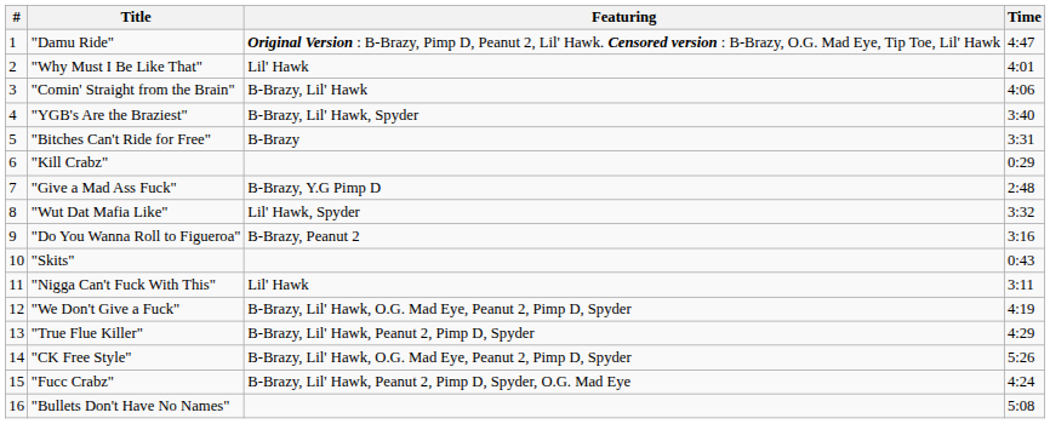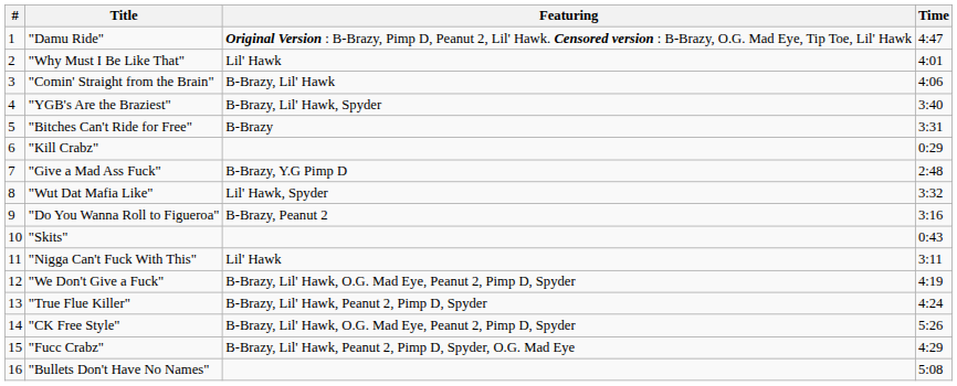"True Flue Killer" | Time: 4:29 -> 4:24
"Fucc Crabz" | Time: 4:24 -> 4:29
